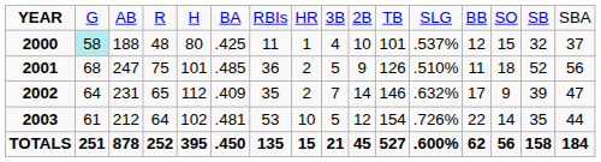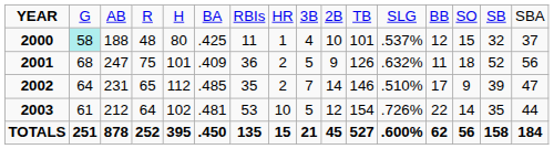2001 | column 6: .485 -> .409
2001 | column 12: .510% -> .632%
2002 | column 6: .409 -> .485
2002 | column 12: .632% -> .510%
